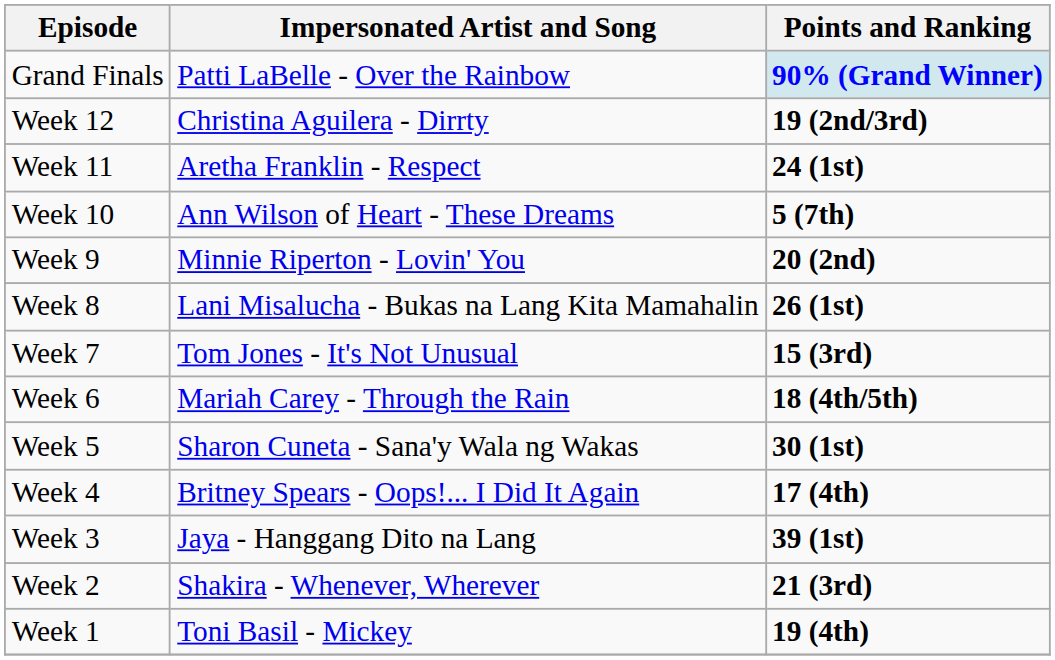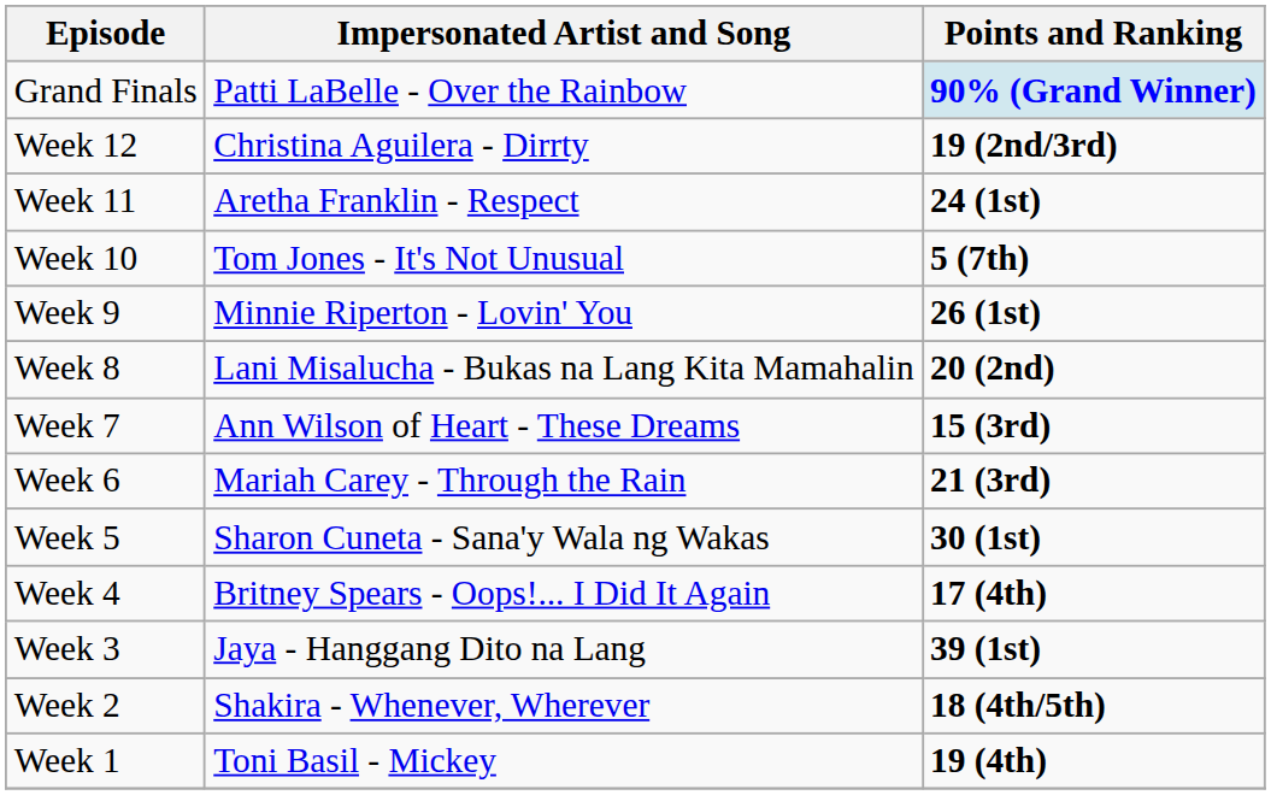Week 10 | Impersonated Artist and Song: Ann Wilson of Heart - These Dreams -> Tom Jones - It's Not Unusual
Week 9 | Points and Ranking: 20 (2nd) -> 26 (1st)
Week 8 | Points and Ranking: 26 (1st) -> 20 (2nd)
Week 7 | Impersonated Artist and Song: Tom Jones - It's Not Unusual -> Ann Wilson of Heart - These Dreams
Week 6 | Points and Ranking: 18 (4th/5th) -> 21 (3rd)
Week 2 | Points and Ranking: 21 (3rd) -> 18 (4th/5th)
